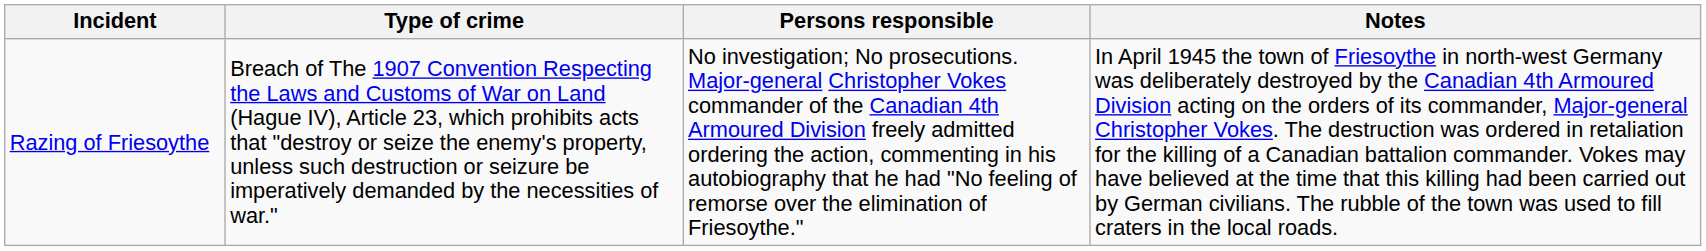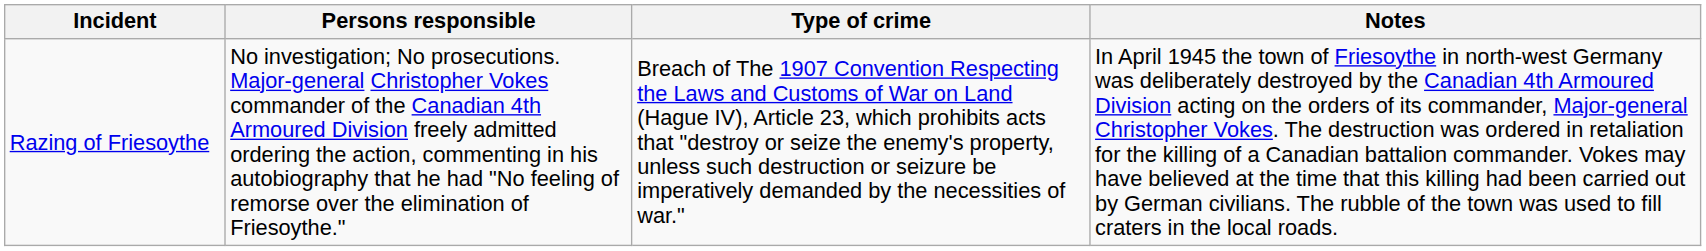columns swapped: Type of crime <-> Persons responsible
